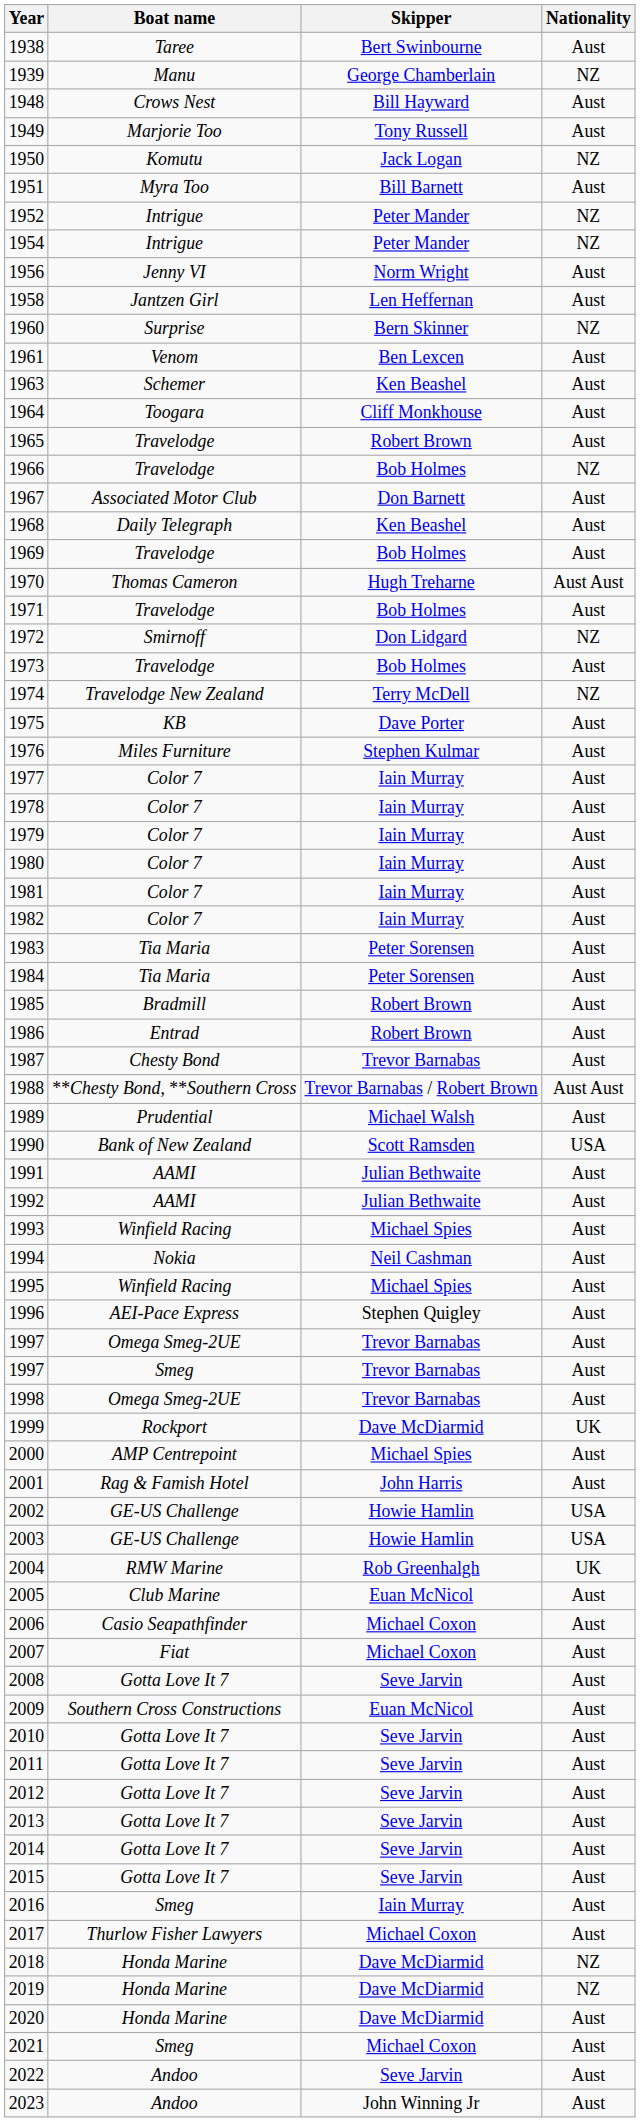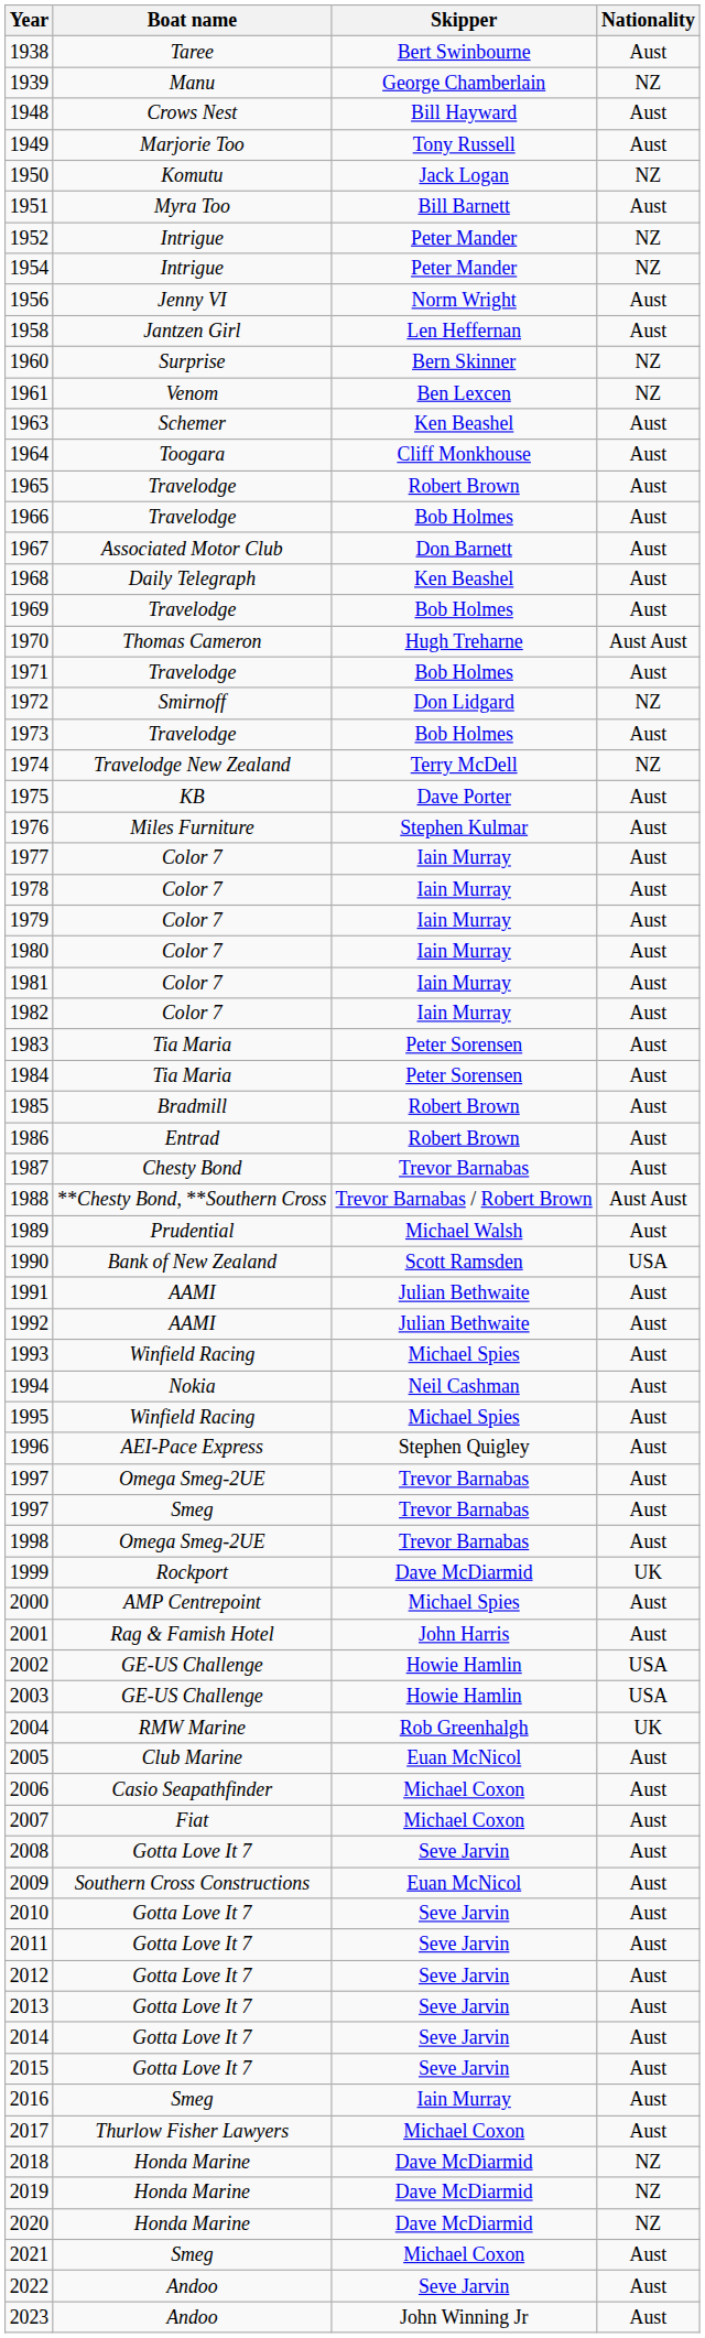1961 | Nationality: Aust -> NZ
1966 | Nationality: NZ -> Aust
2020 | Nationality: Aust -> NZ
